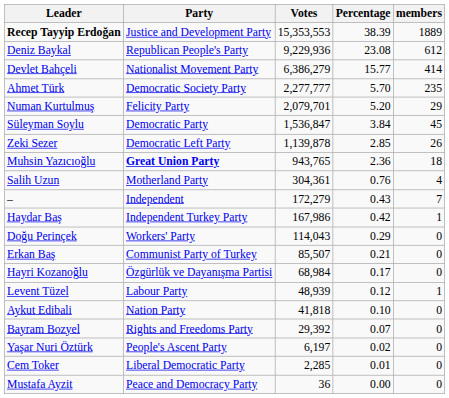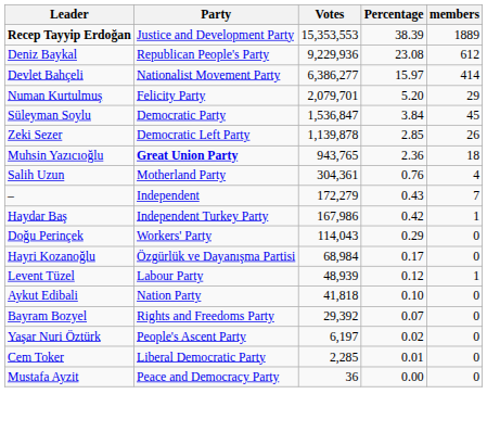Devlet Bahçeli | Votes: 6,386,279 -> 6,386,277
Devlet Bahçeli | Percentage: 15.77 -> 15.97
- row: Ahmet Türk | Democratic Society Party | 2,277,777 | 5.70 | 235
- row: Erkan Baş | Communist Party of Turkey | 85,507 | 0.21 | 0
